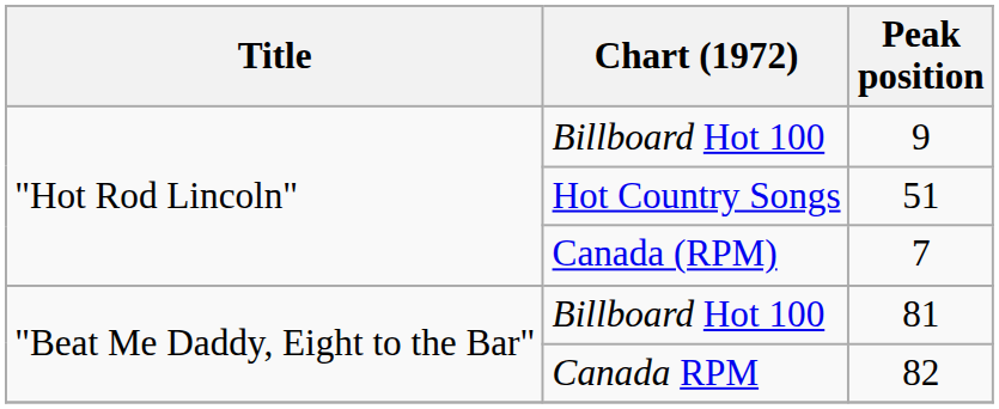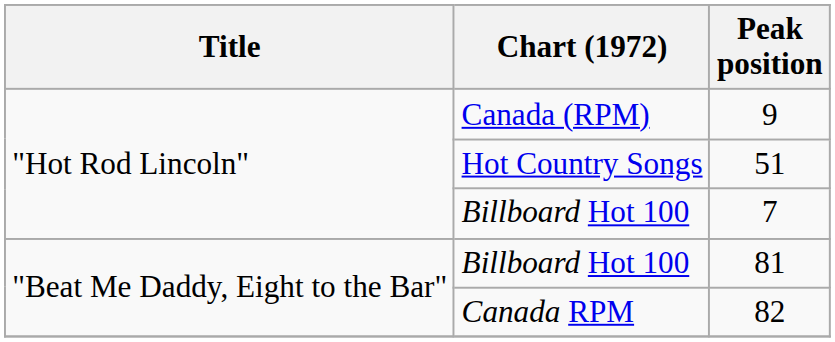9 | Chart (1972): Billboard Hot 100 -> Canada (RPM)
7 | Chart (1972): Canada (RPM) -> Billboard Hot 100
